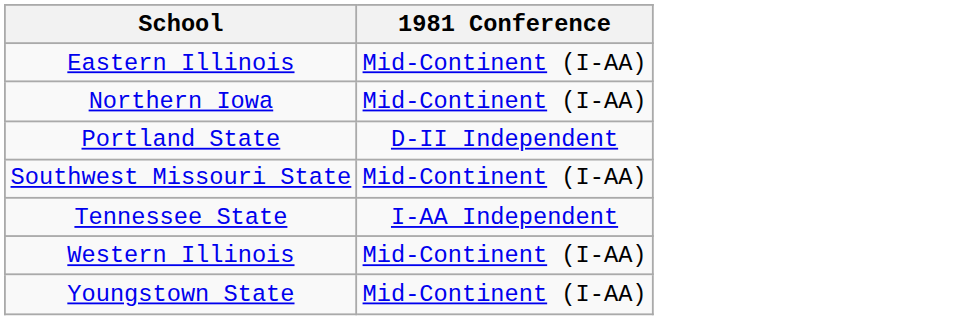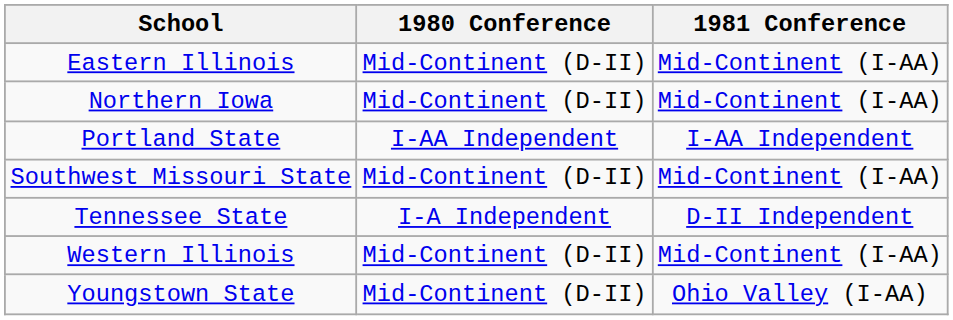+ column: 1980 Conference | Mid-Continent (D-II) | Mid-Continent (D-II) | I-AA Independent | Mid-Continent (D-II) | I-A Independent | Mid-Continent (D-II) | Mid-Continent (D-II)
Portland State | 1981 Conference: D-II Independent -> I-AA Independent
Tennessee State | 1981 Conference: I-AA Independent -> D-II Independent
Youngstown State | 1981 Conference: Mid-Continent (I-AA) -> Ohio Valley (I-AA)
